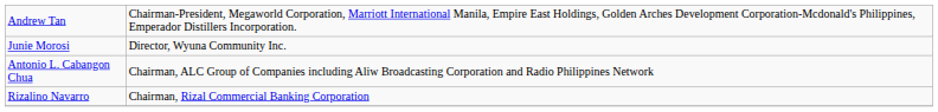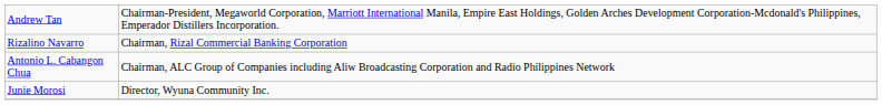rows swapped: Rizalino Navarro <-> Junie Morosi
